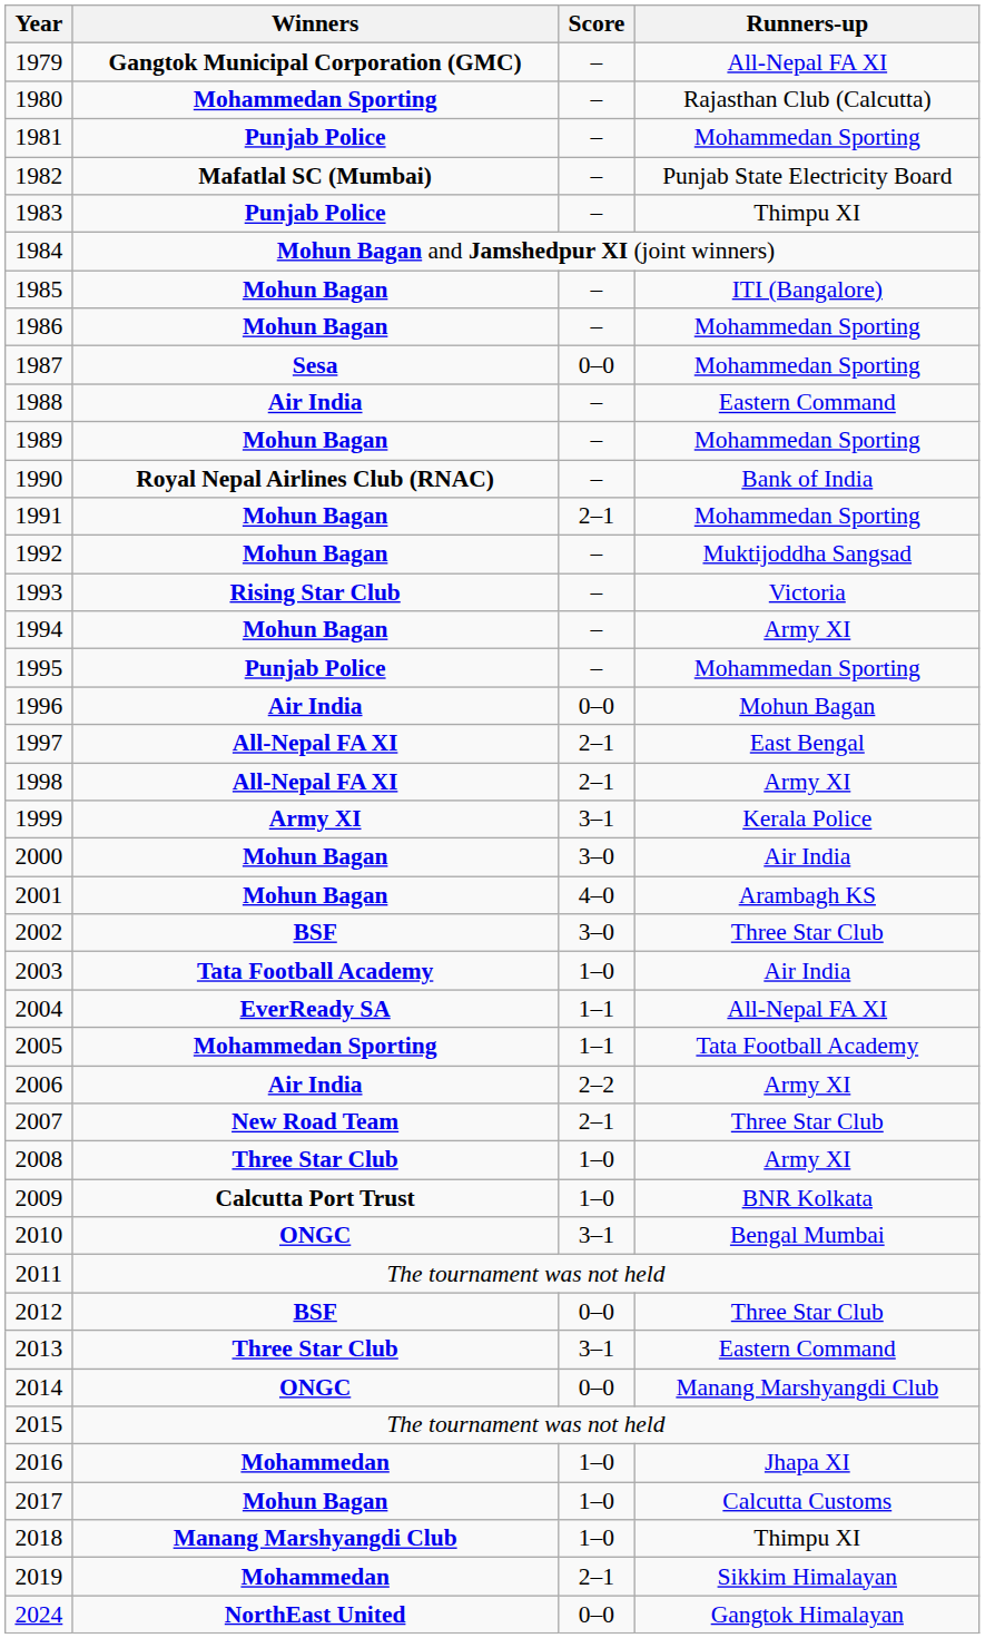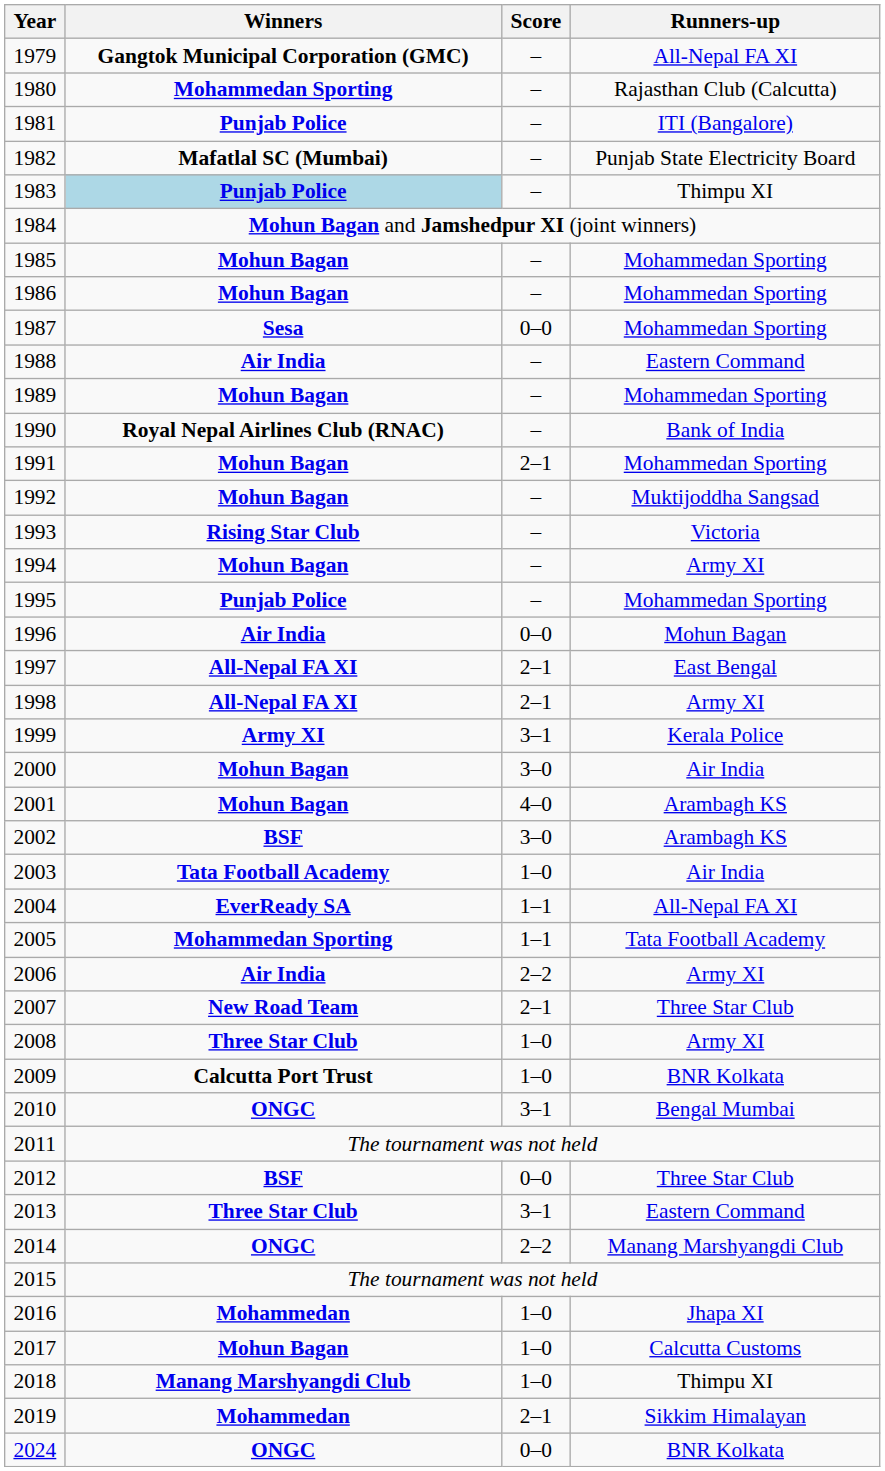1981 | Runners-up: Mohammedan Sporting -> ITI (Bangalore)
1983 | Winners: no background -> lightblue background
1985 | Runners-up: ITI (Bangalore) -> Mohammedan Sporting
2002 | Runners-up: Three Star Club -> Arambagh KS
2014 | Score: 0–0 -> 2–2
2024 | Winners: NorthEast United -> ONGC
2024 | Runners-up: Gangtok Himalayan -> BNR Kolkata
